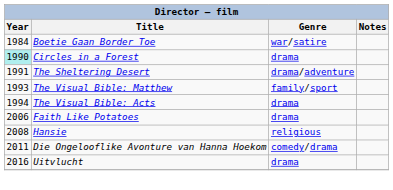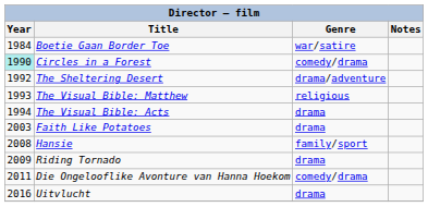Circles in a Forest | Genre: drama -> comedy/drama
The Sheltering Desert | Year: 1991 -> 1992
The Visual Bible: Matthew | Genre: family/sport -> religious
Faith Like Potatoes | Year: 2006 -> 2003
Hansie | Genre: religious -> family/sport
+ row: 2009 | Riding Tornado | drama
